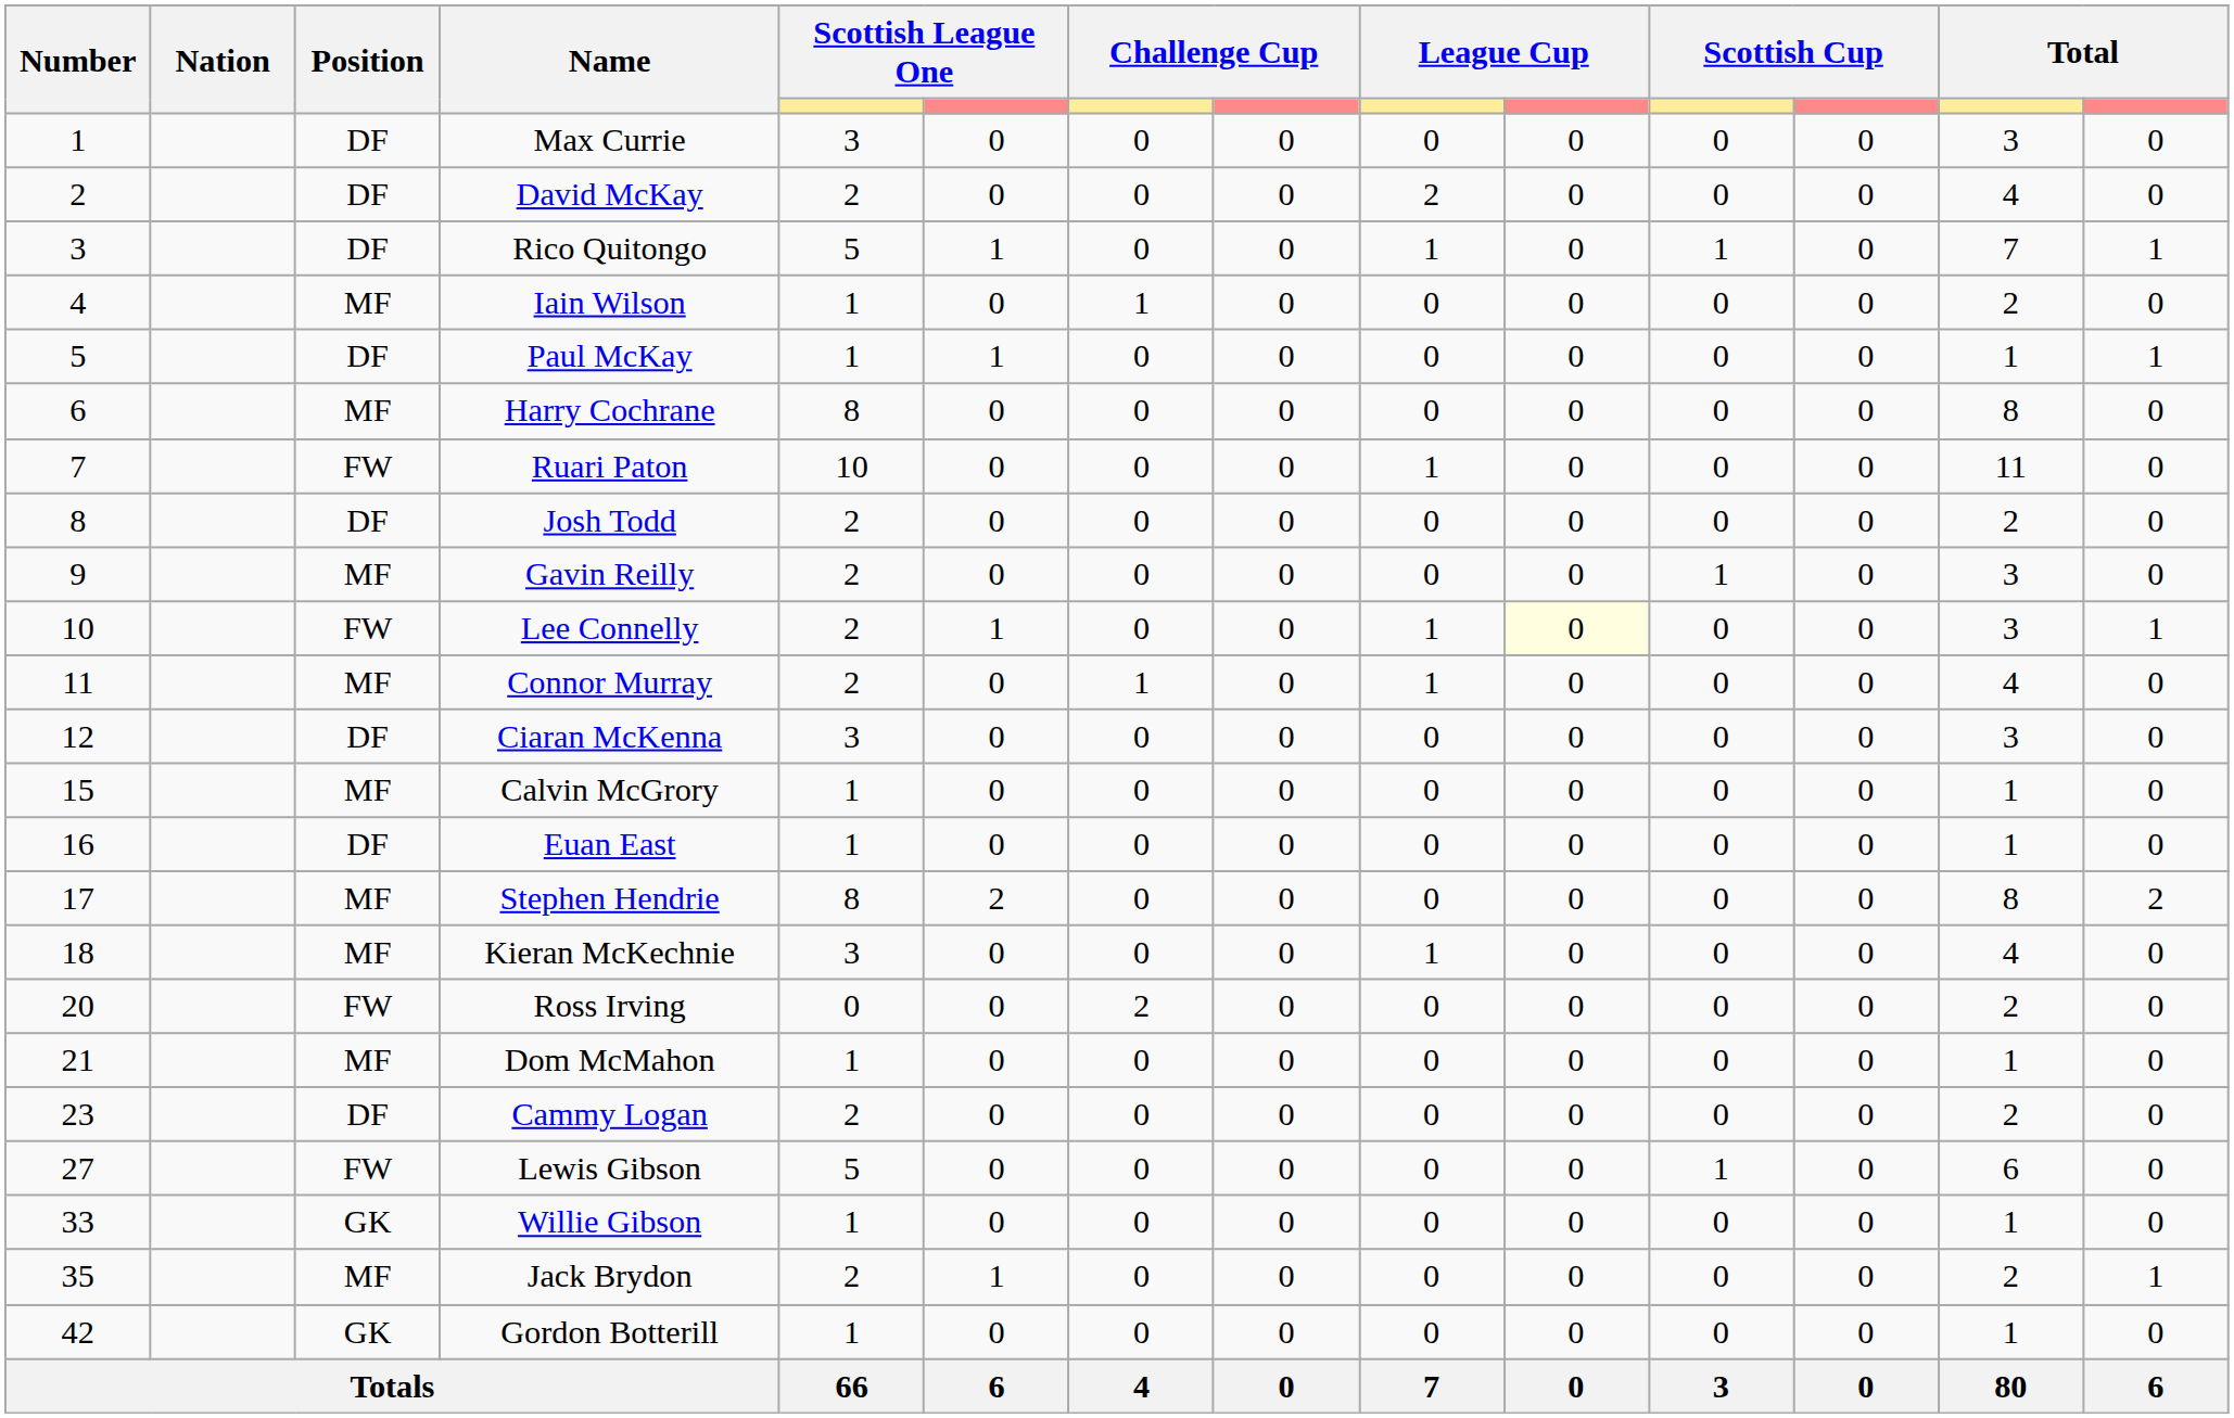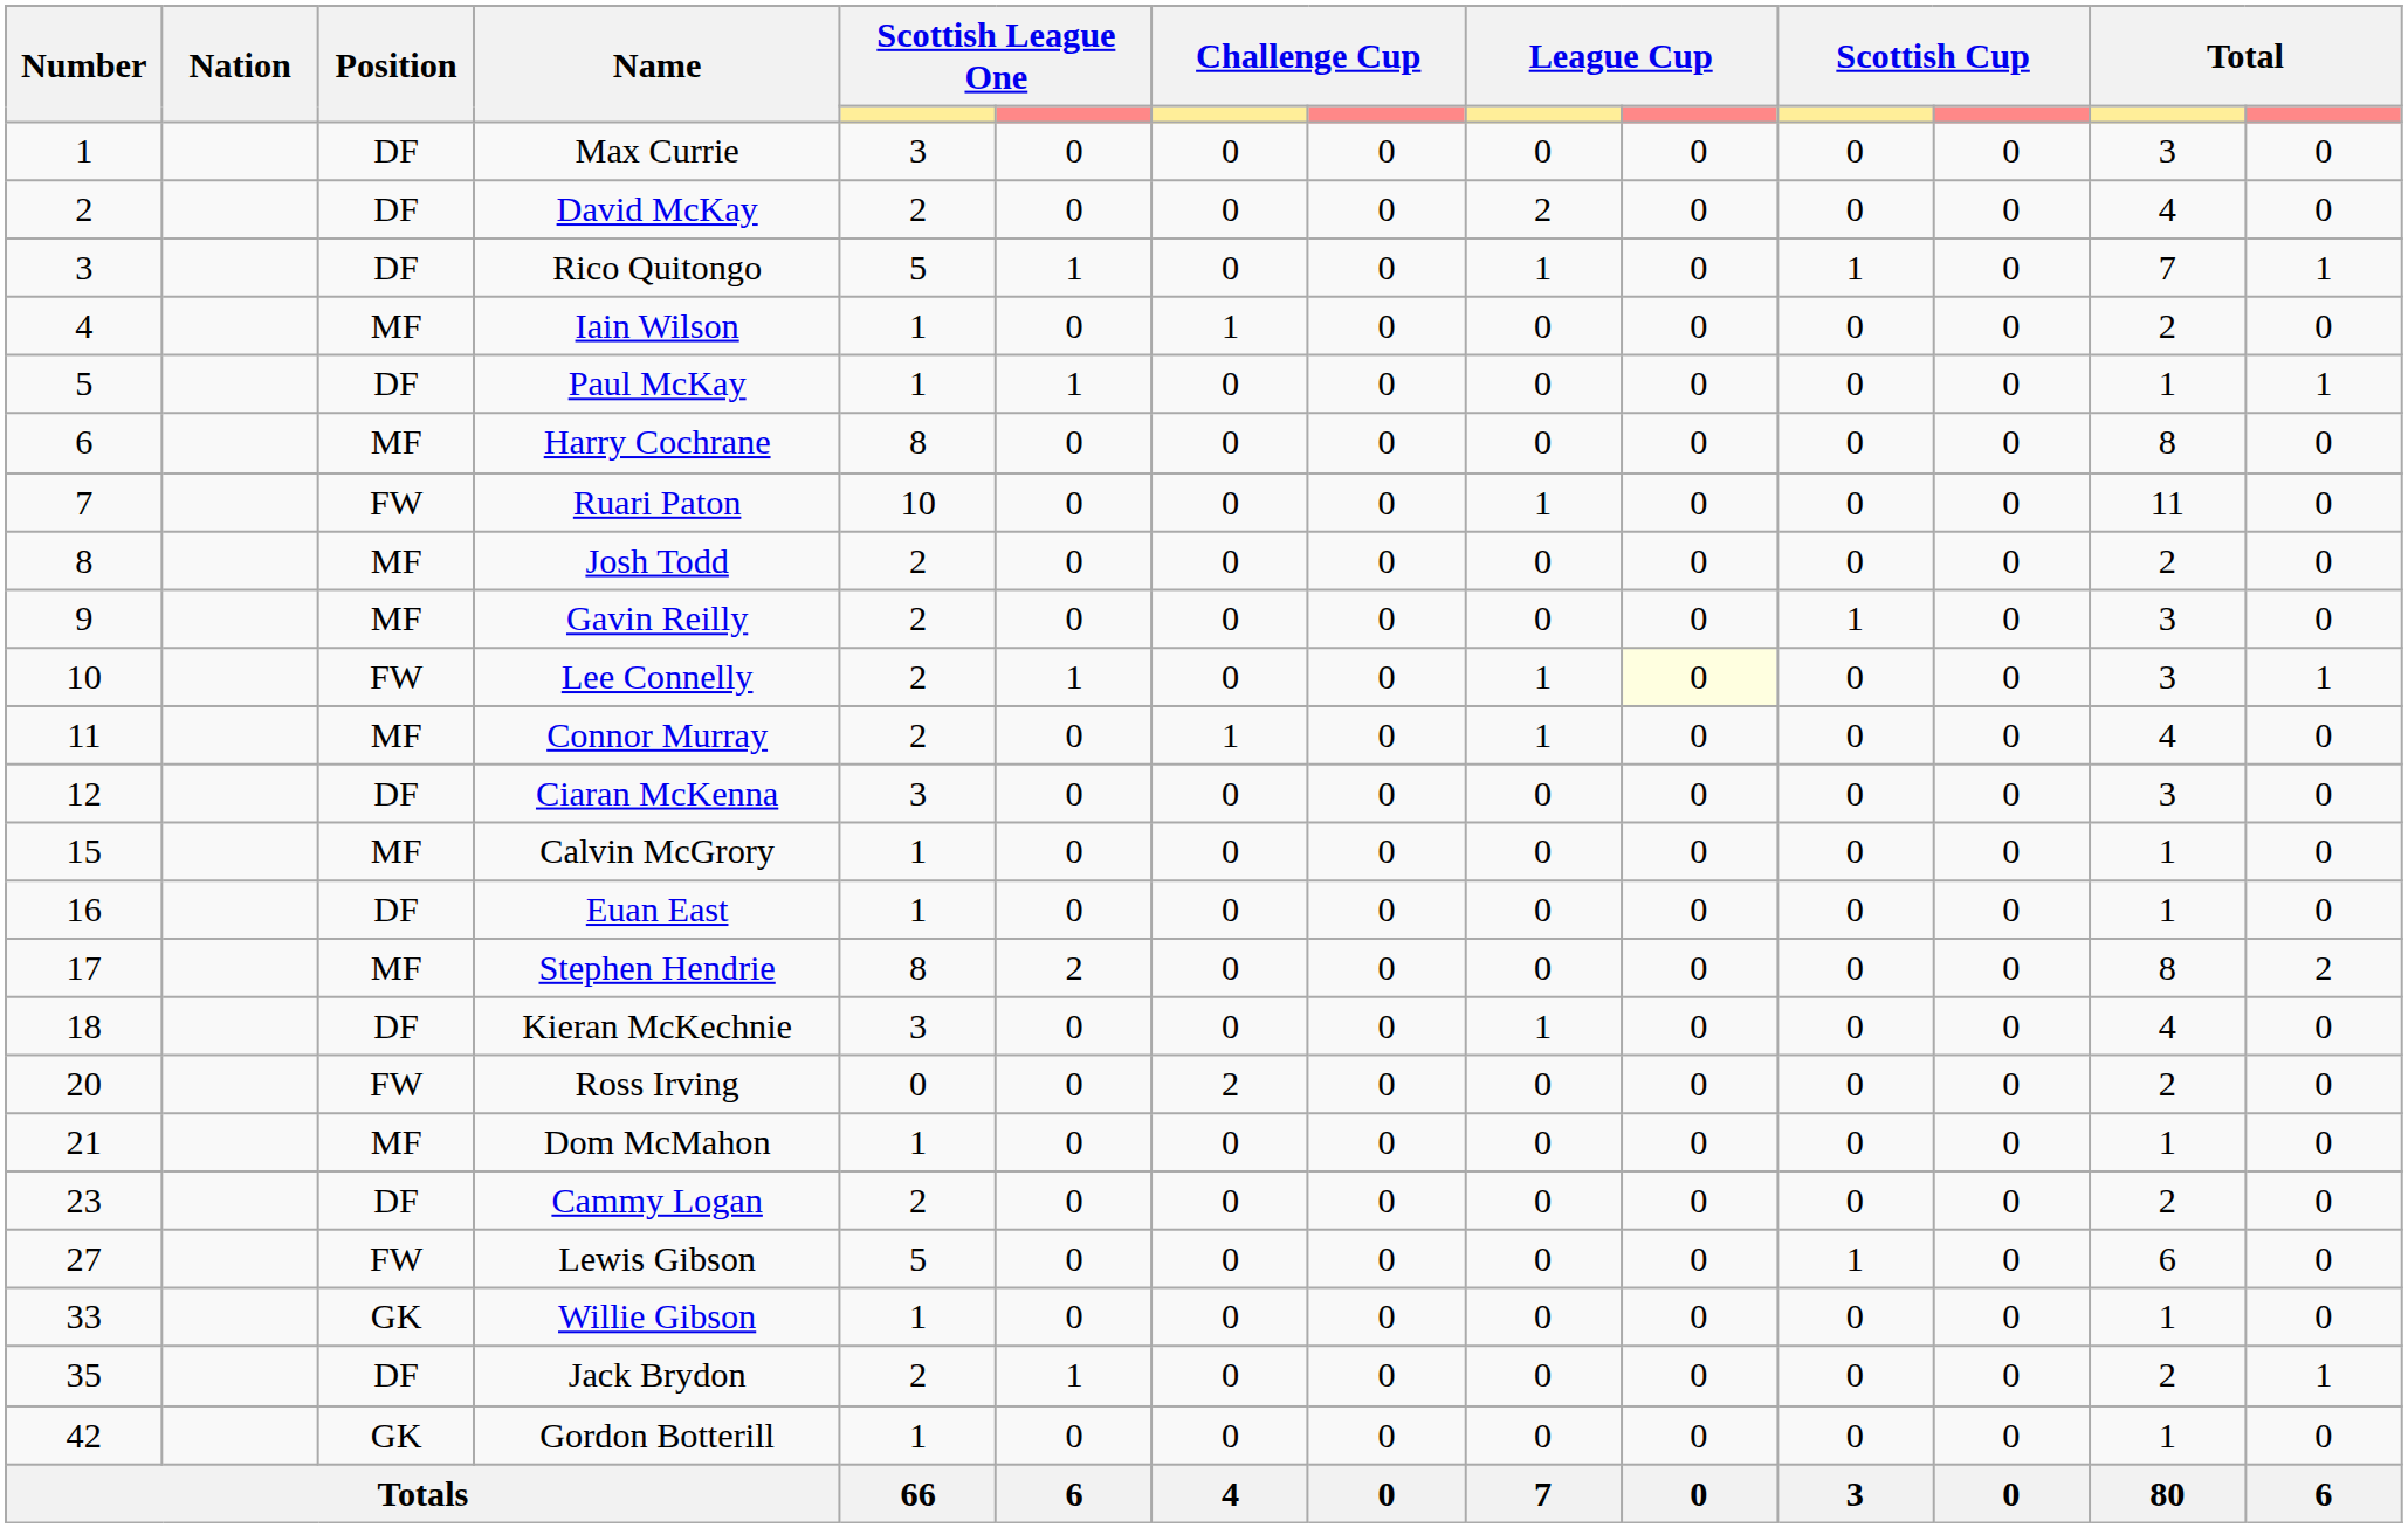Josh Todd | Position: DF -> MF
Kieran McKechnie | Position: MF -> DF
Jack Brydon | Position: MF -> DF
